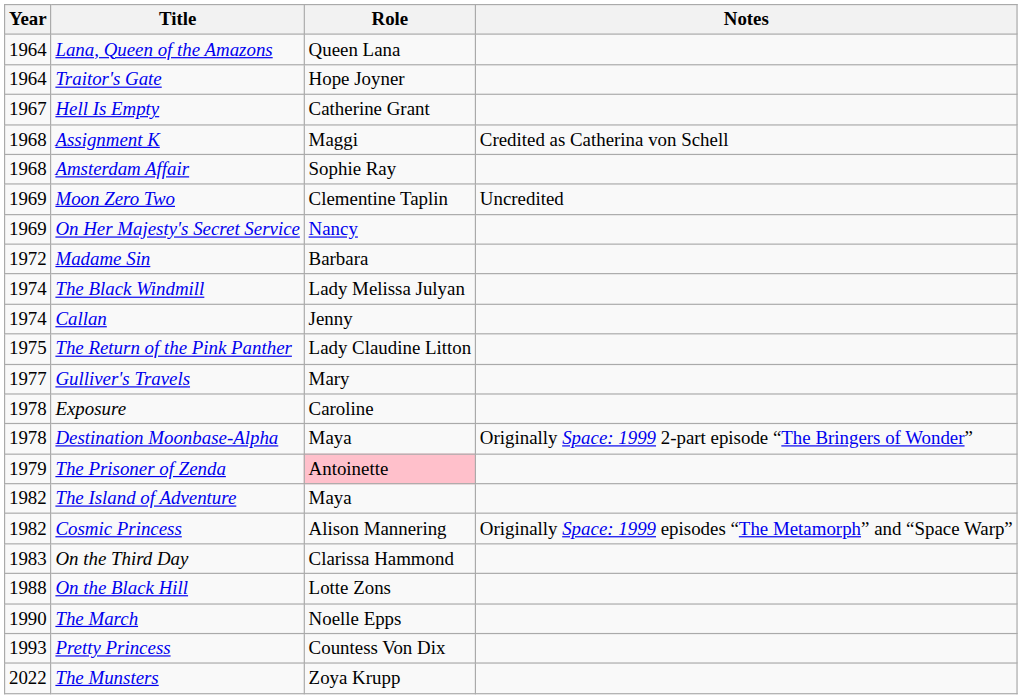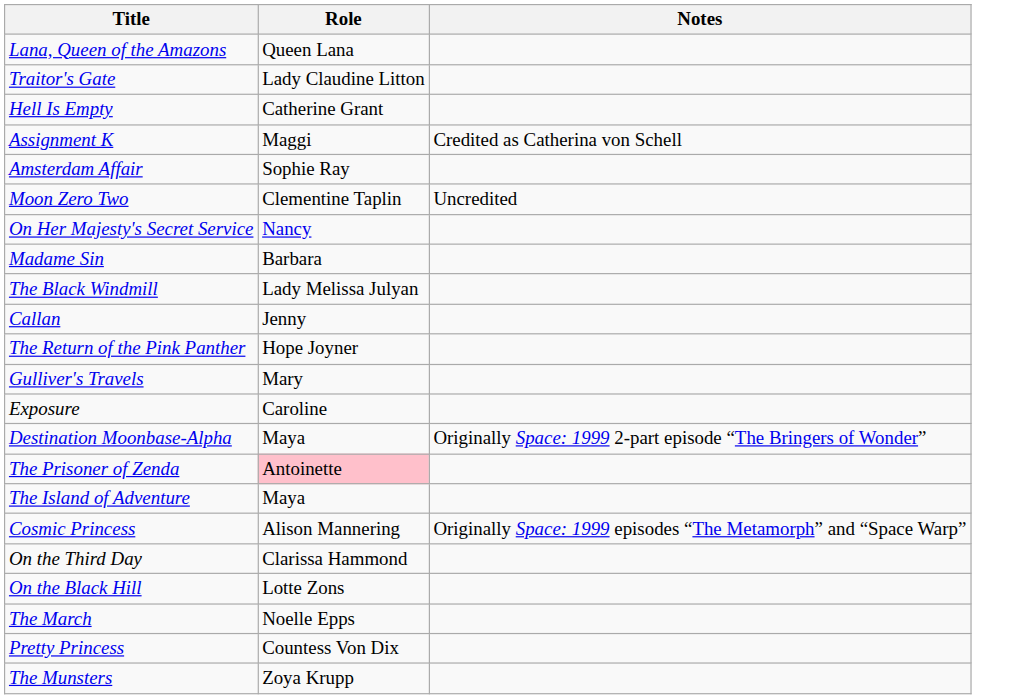- column: Year | 1964 | 1964 | 1967 | 1968 | 1968 | 1969 | 1969 | 1972 | 1974 | 1974 | 1975 | 1977 | 1978 | 1978 | 1979 | 1982 | 1982 | 1983 | 1988 | 1990 | 1993 | 2022
Traitor's Gate | Role: Hope Joyner -> Lady Claudine Litton
The Return of the Pink Panther | Role: Lady Claudine Litton -> Hope Joyner
